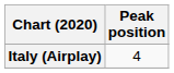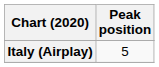Italy (Airplay) | Peak position: 4 -> 5
